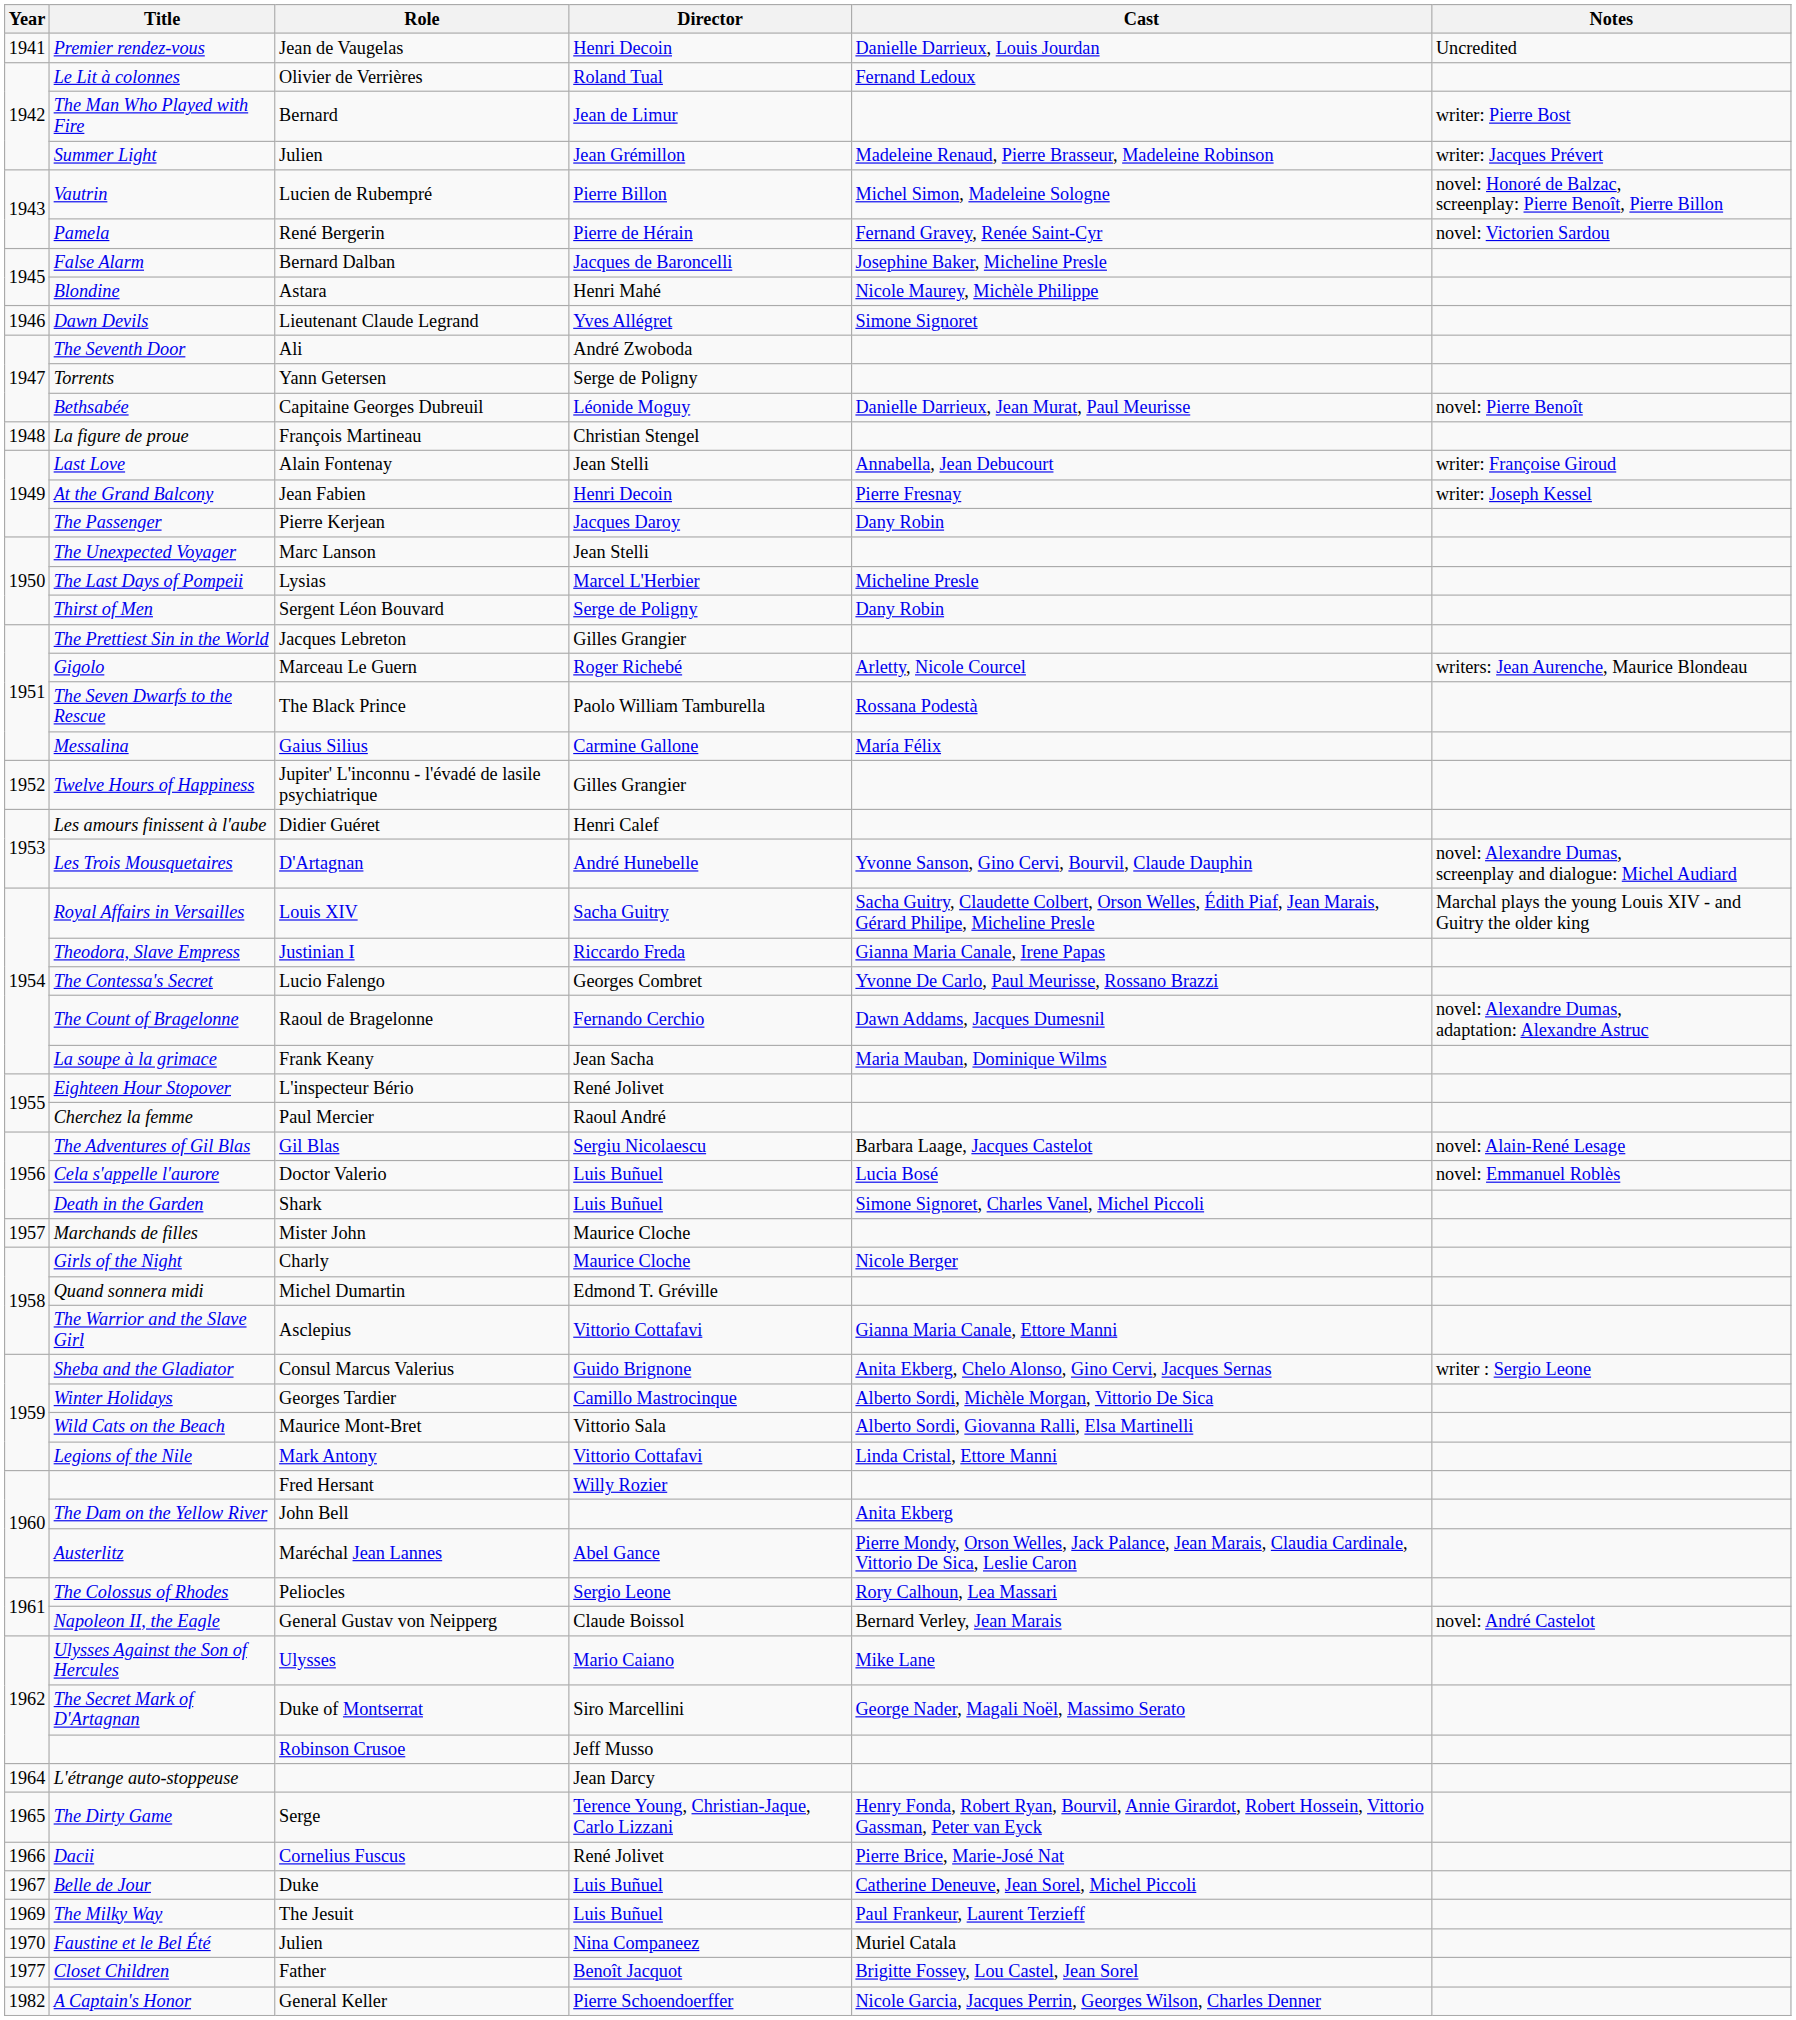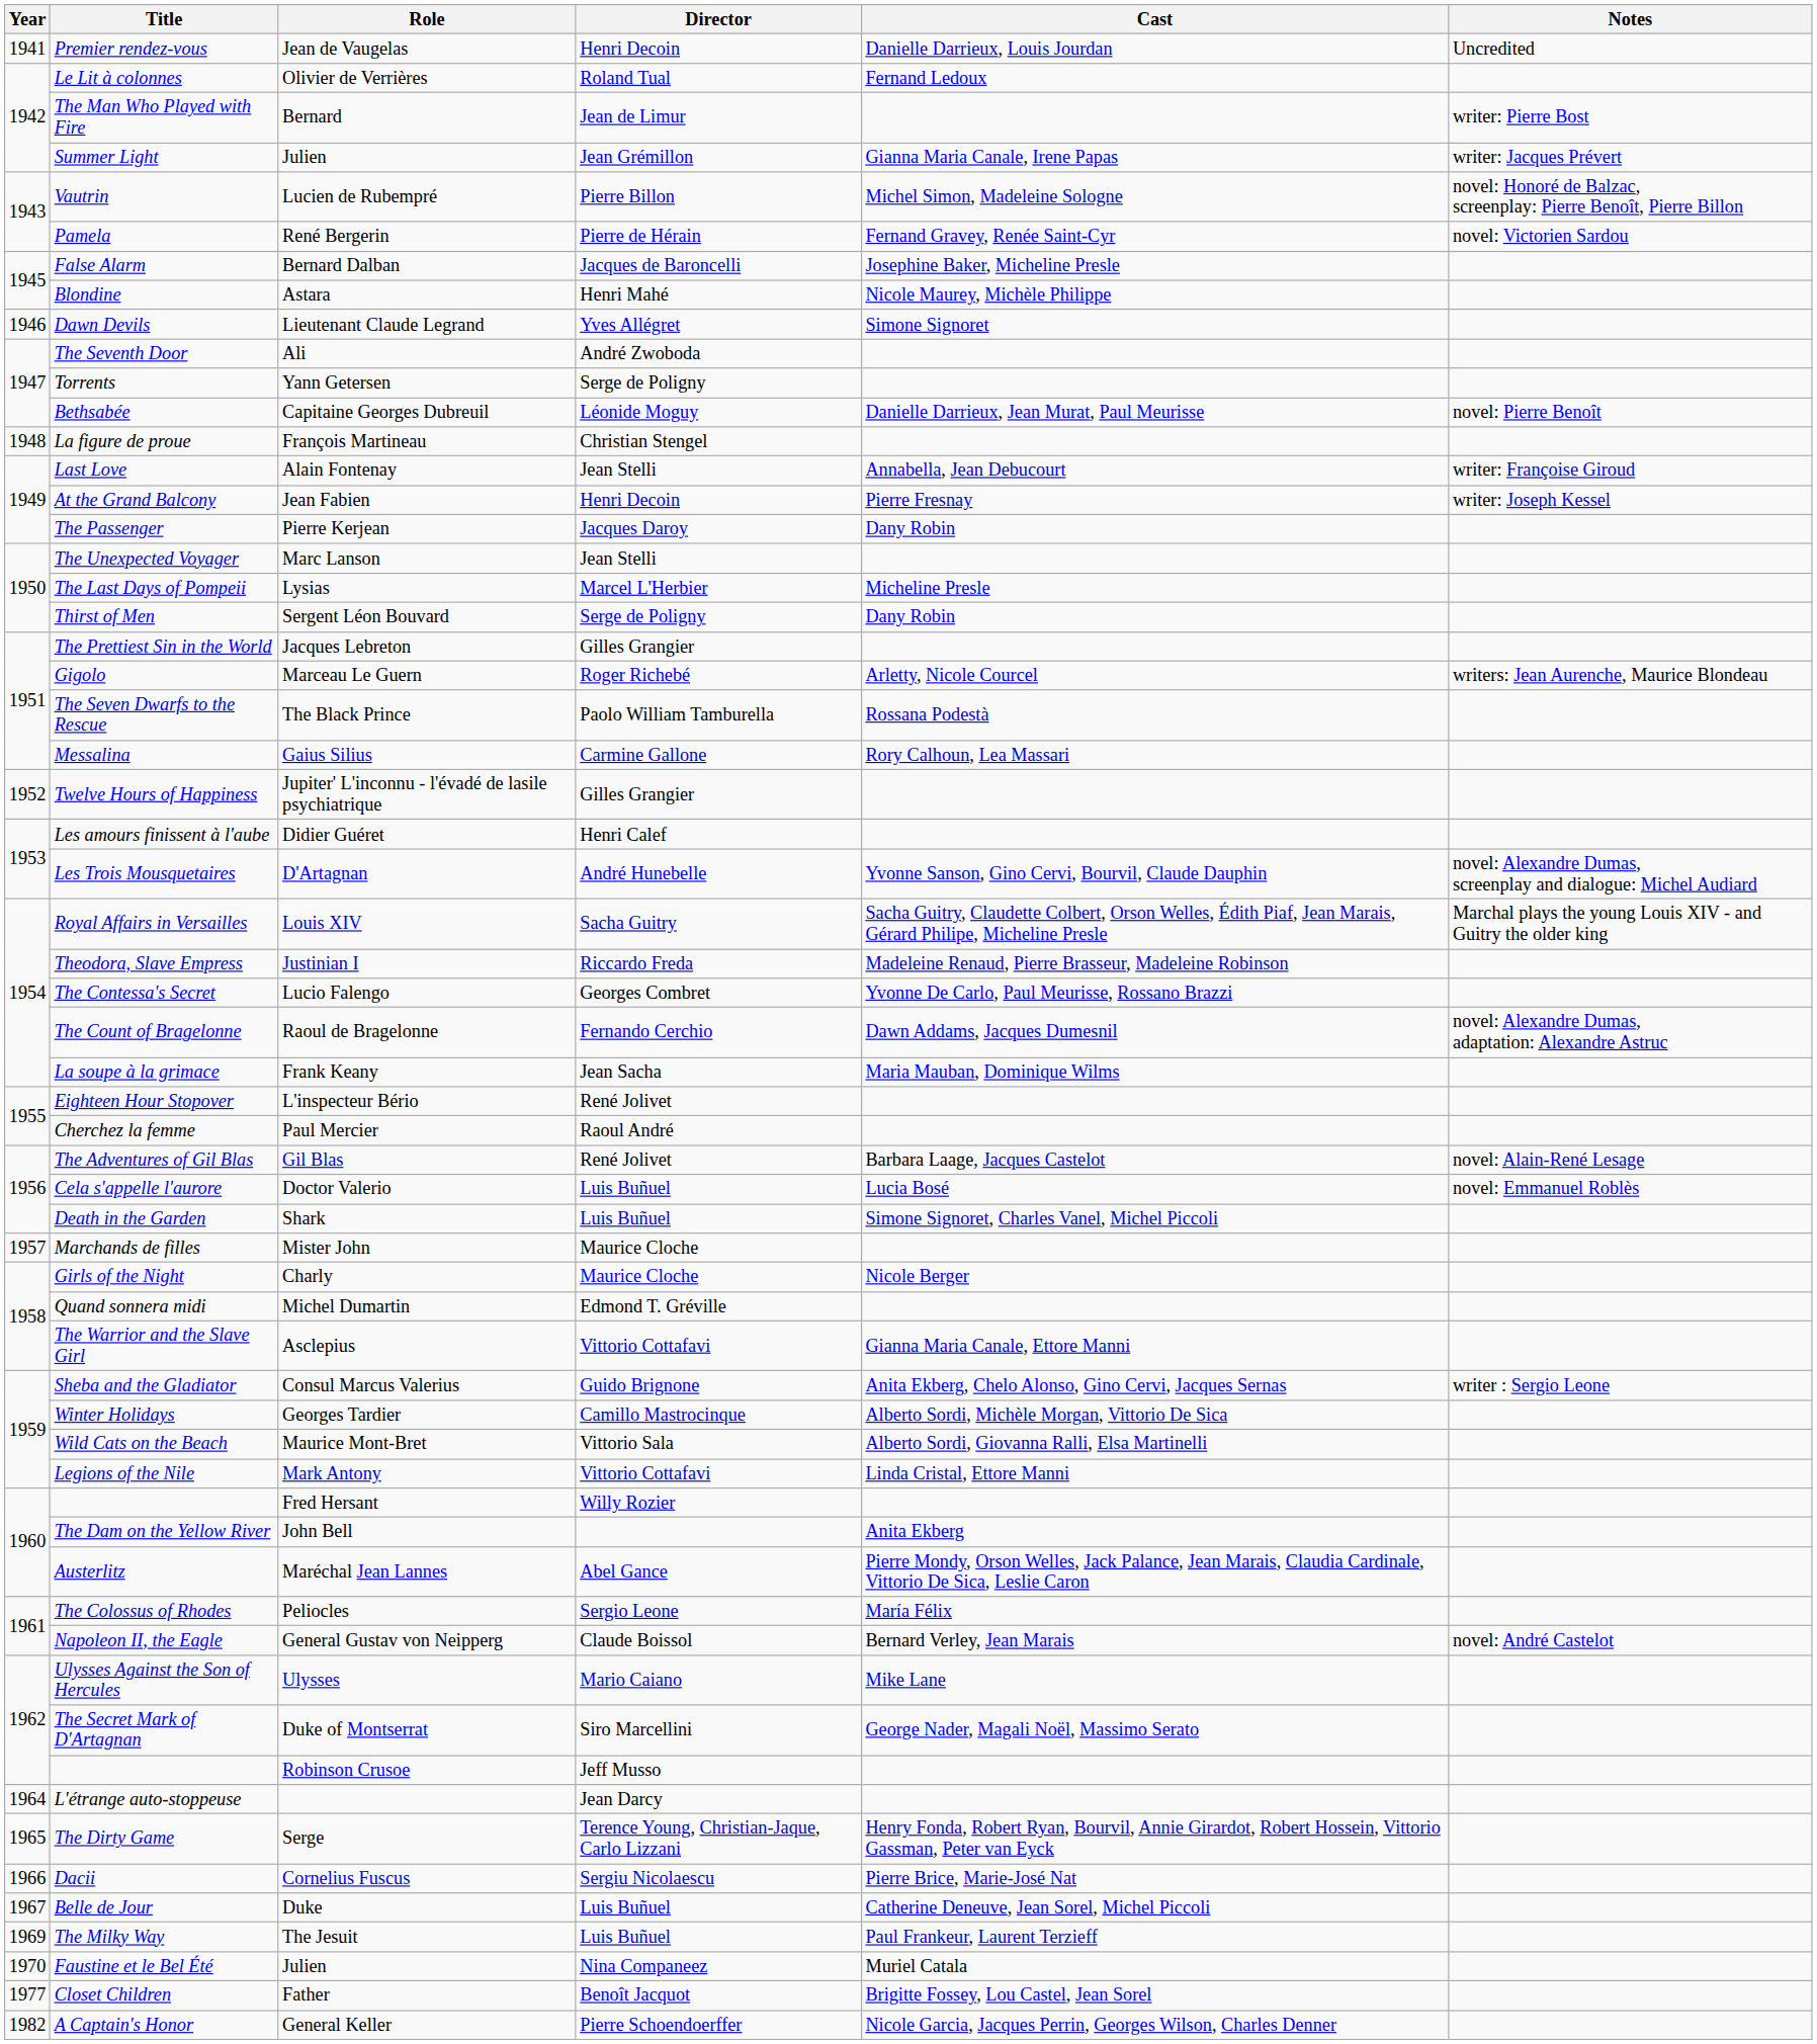Summer Light | Cast: Madeleine Renaud, Pierre Brasseur, Madeleine Robinson -> Gianna Maria Canale, Irene Papas
Messalina | Cast: María Félix -> Rory Calhoun, Lea Massari
Theodora, Slave Empress | Cast: Gianna Maria Canale, Irene Papas -> Madeleine Renaud, Pierre Brasseur, Madeleine Robinson
The Adventures of Gil Blas | Director: Sergiu Nicolaescu -> René Jolivet
The Colossus of Rhodes | Cast: Rory Calhoun, Lea Massari -> María Félix
Dacii | Director: René Jolivet -> Sergiu Nicolaescu
